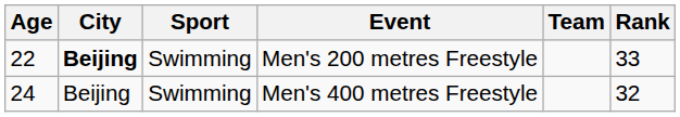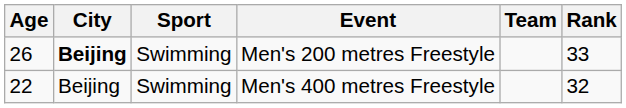Men's 200 metres Freestyle | Age: 22 -> 26
Men's 400 metres Freestyle | Age: 24 -> 22
